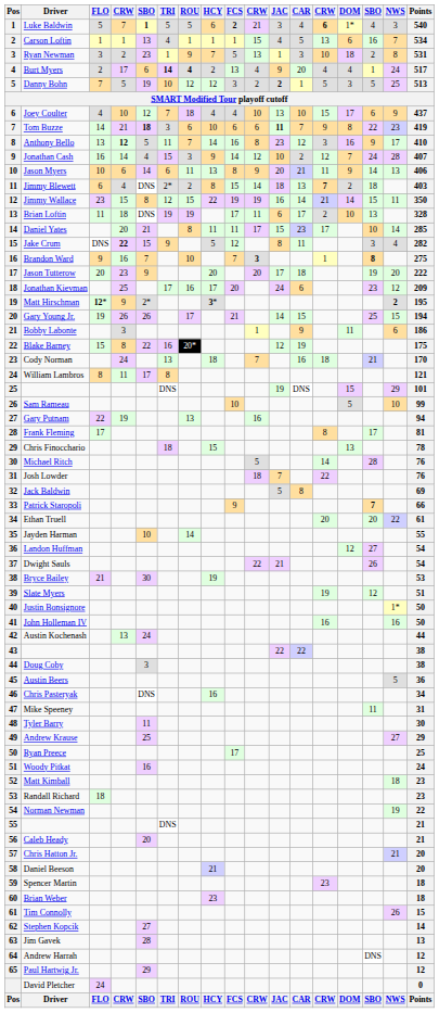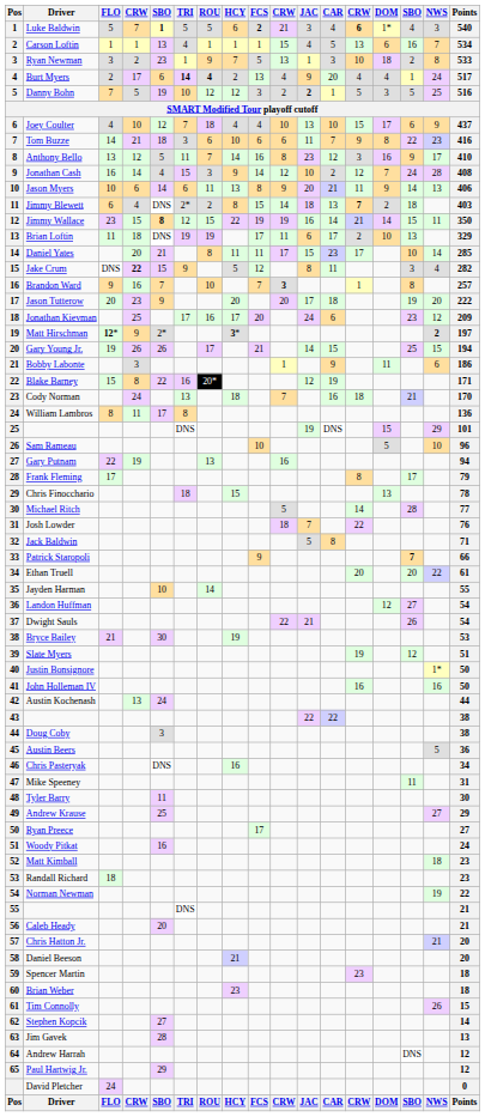Ryan Newman | Points: 531 -> 533
Danny Bohn | Points: 513 -> 516
Tom Buzze | column 5: bold -> normal
Tom Buzze | JAC: bold -> normal
Tom Buzze | Points: 419 -> 416
Anthony Bello | column 4: bold -> normal
Jonathan Cash | Points: 407 -> 408
Jimmy Wallace | column 5: normal -> bold
Brian Loftin | Points: 328 -> 329
Brandon Ward | column 15: bold -> normal
Brandon Ward | Points: 275 -> 257
Matt Hirschman | Points: 195 -> 197
Blake Barney | Points: 175 -> 171
William Lambros | Points: 121 -> 136
Sam Rameau | Points: 99 -> 96
Frank Fleming | Points: 81 -> 79
Michael Ritch | Points: 76 -> 77
Jack Baldwin | Points: 69 -> 71
Ryan Preece | Points: 25 -> 27
